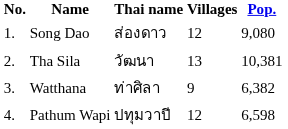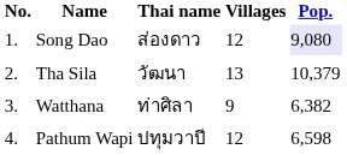Song Dao | Pop.: no background -> lavender background
Tha Sila | Pop.: 10,381 -> 10,379
